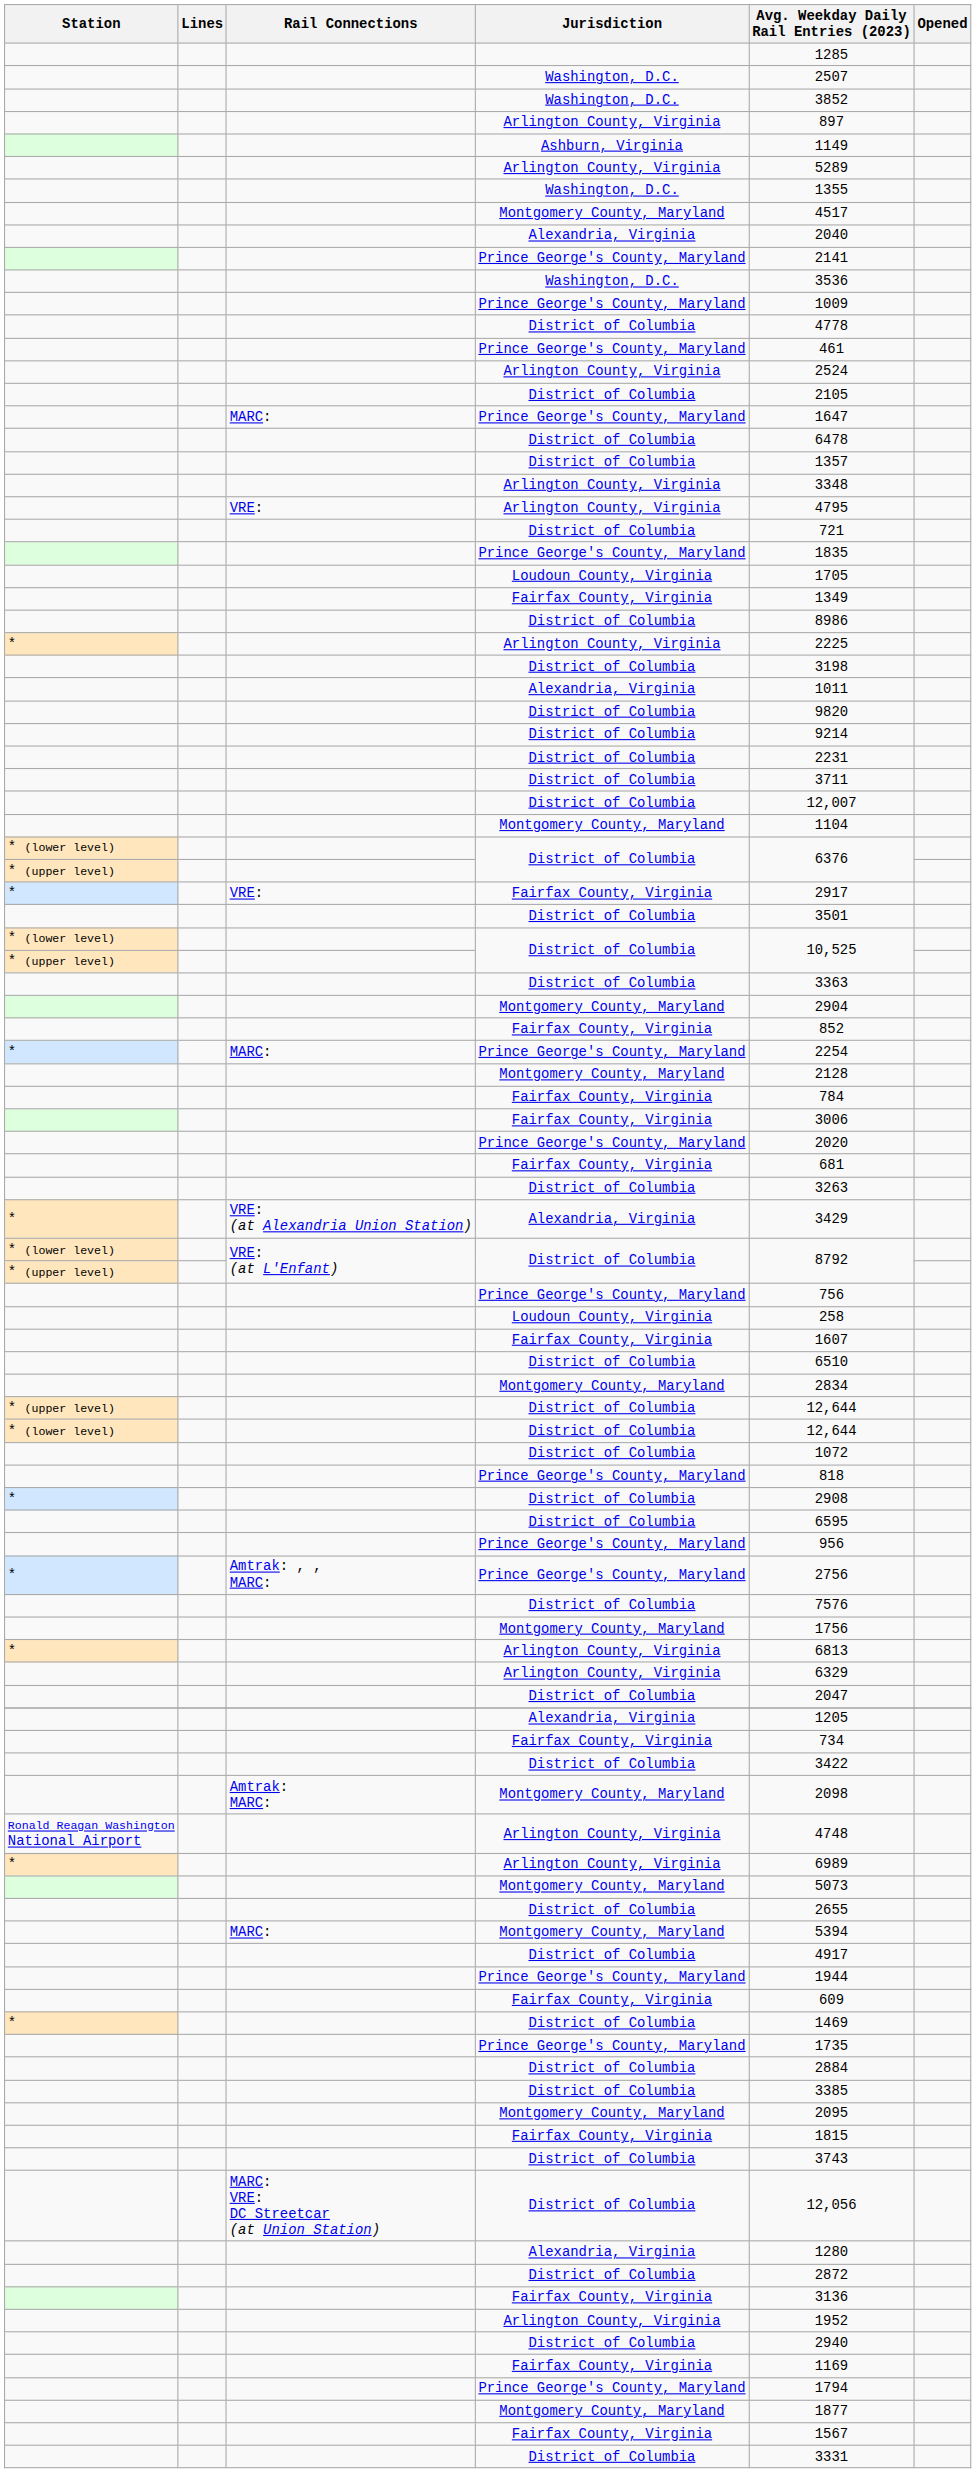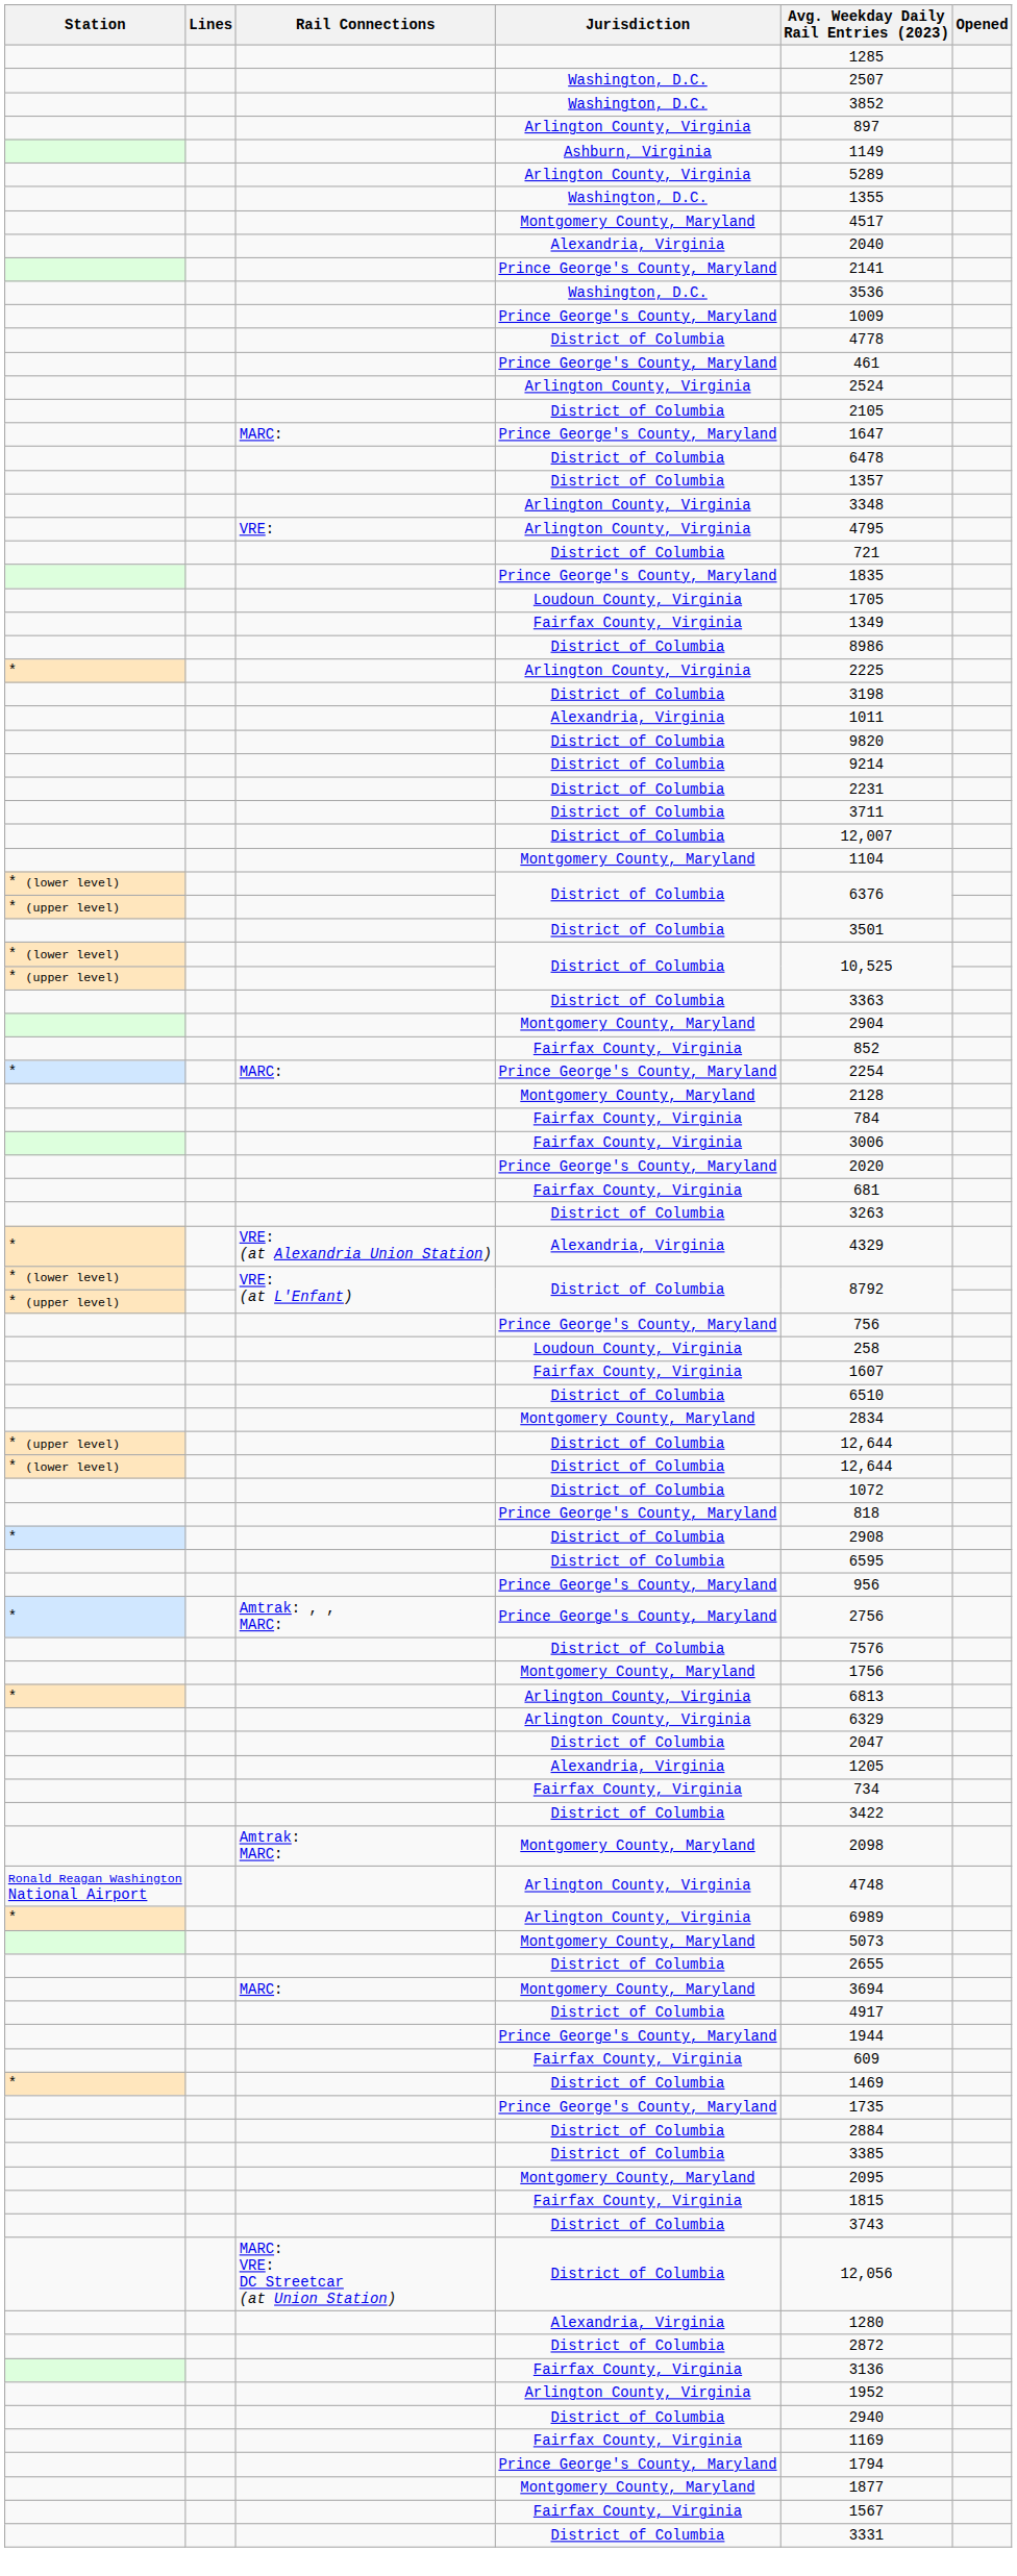- row: * | VRE: | Fairfax County, Virginia | 2917
VRE: (at Alexandria Union Station) / Alexandria, Virginia | Avg. Weekday Daily Rail Entries (2023): 3429 -> 4329
MARC: / Montgomery County, Maryland | Avg. Weekday Daily Rail Entries (2023): 5394 -> 3694
